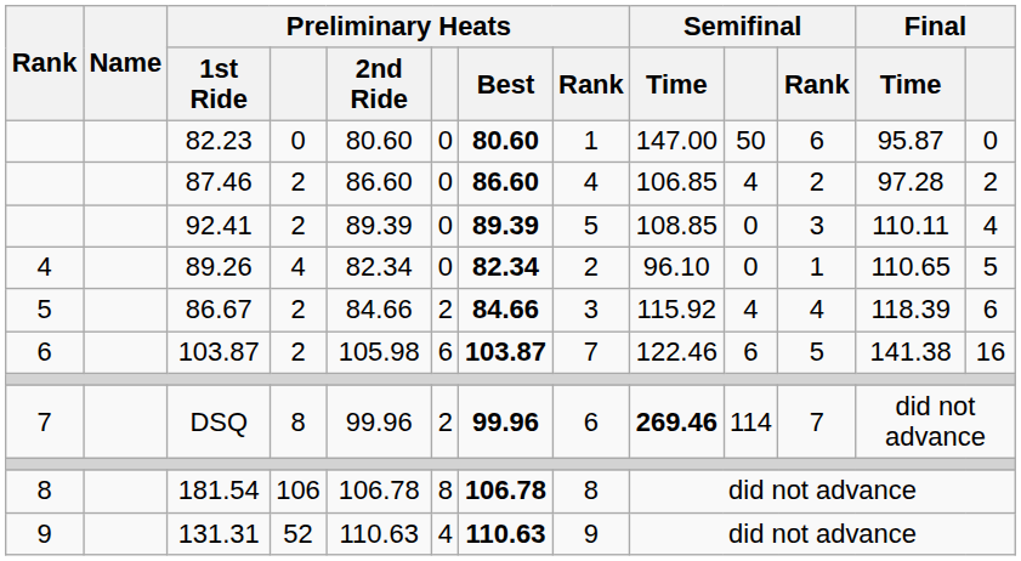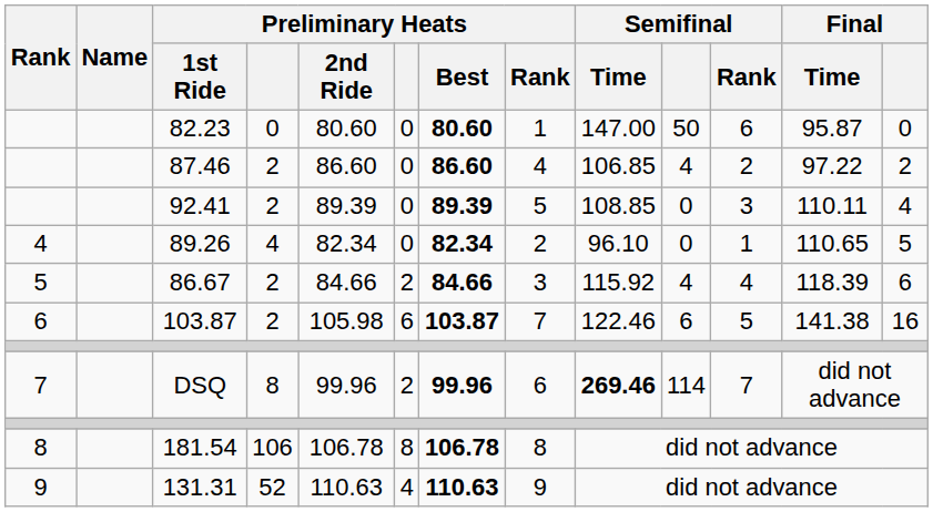87.46 | Final / Time: 97.28 -> 97.22
